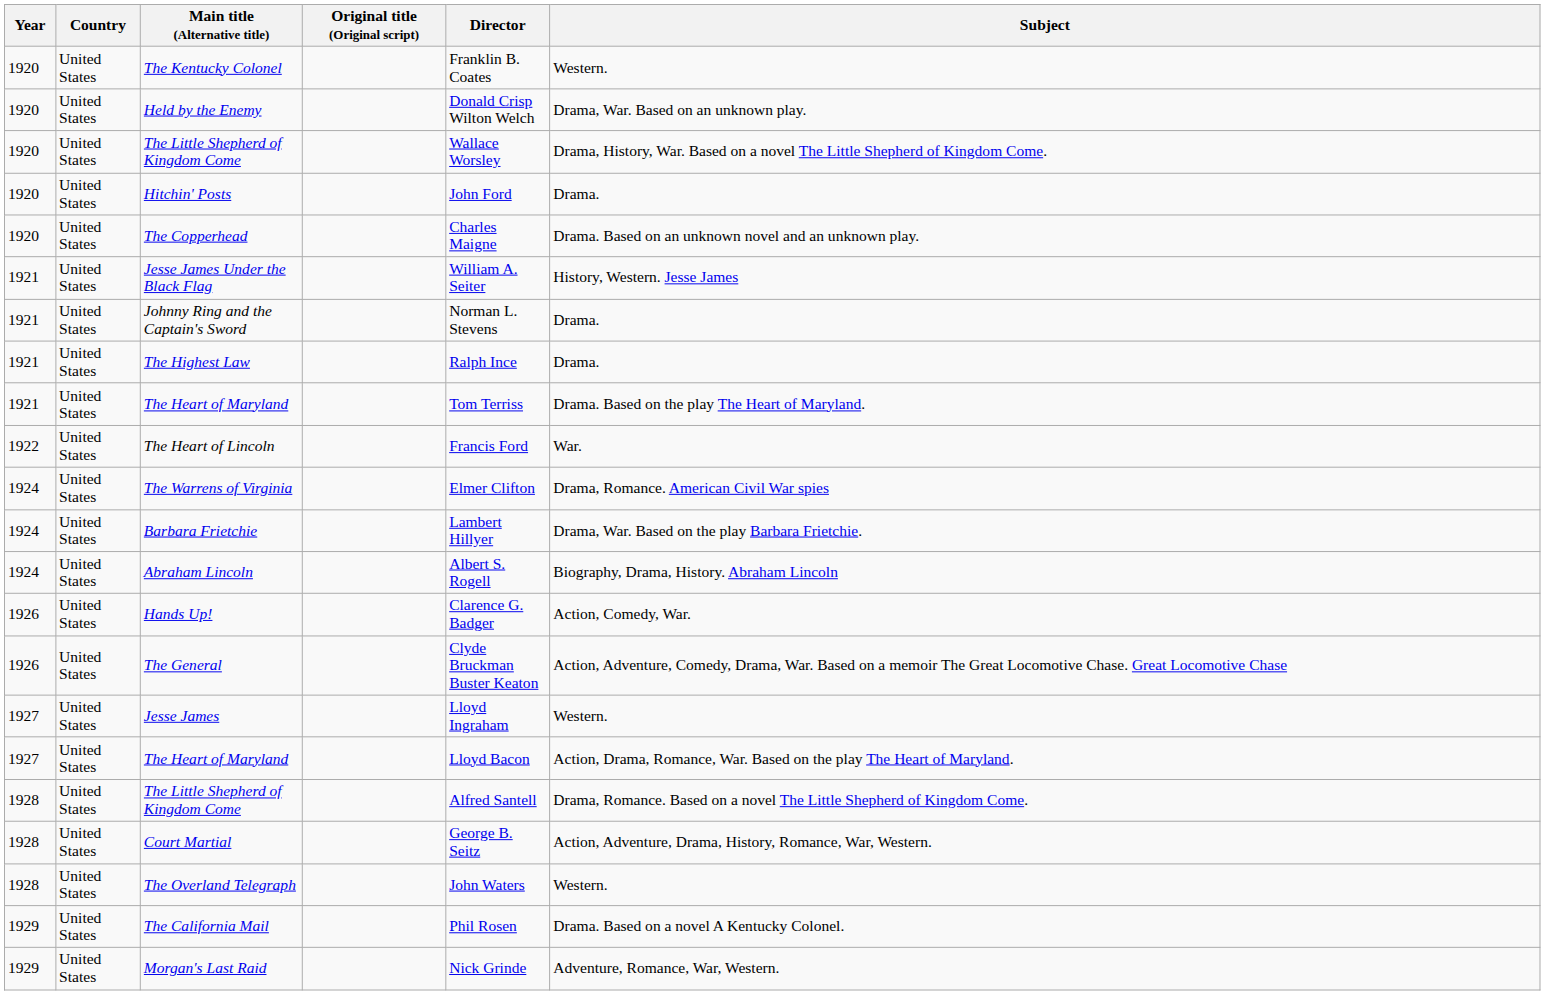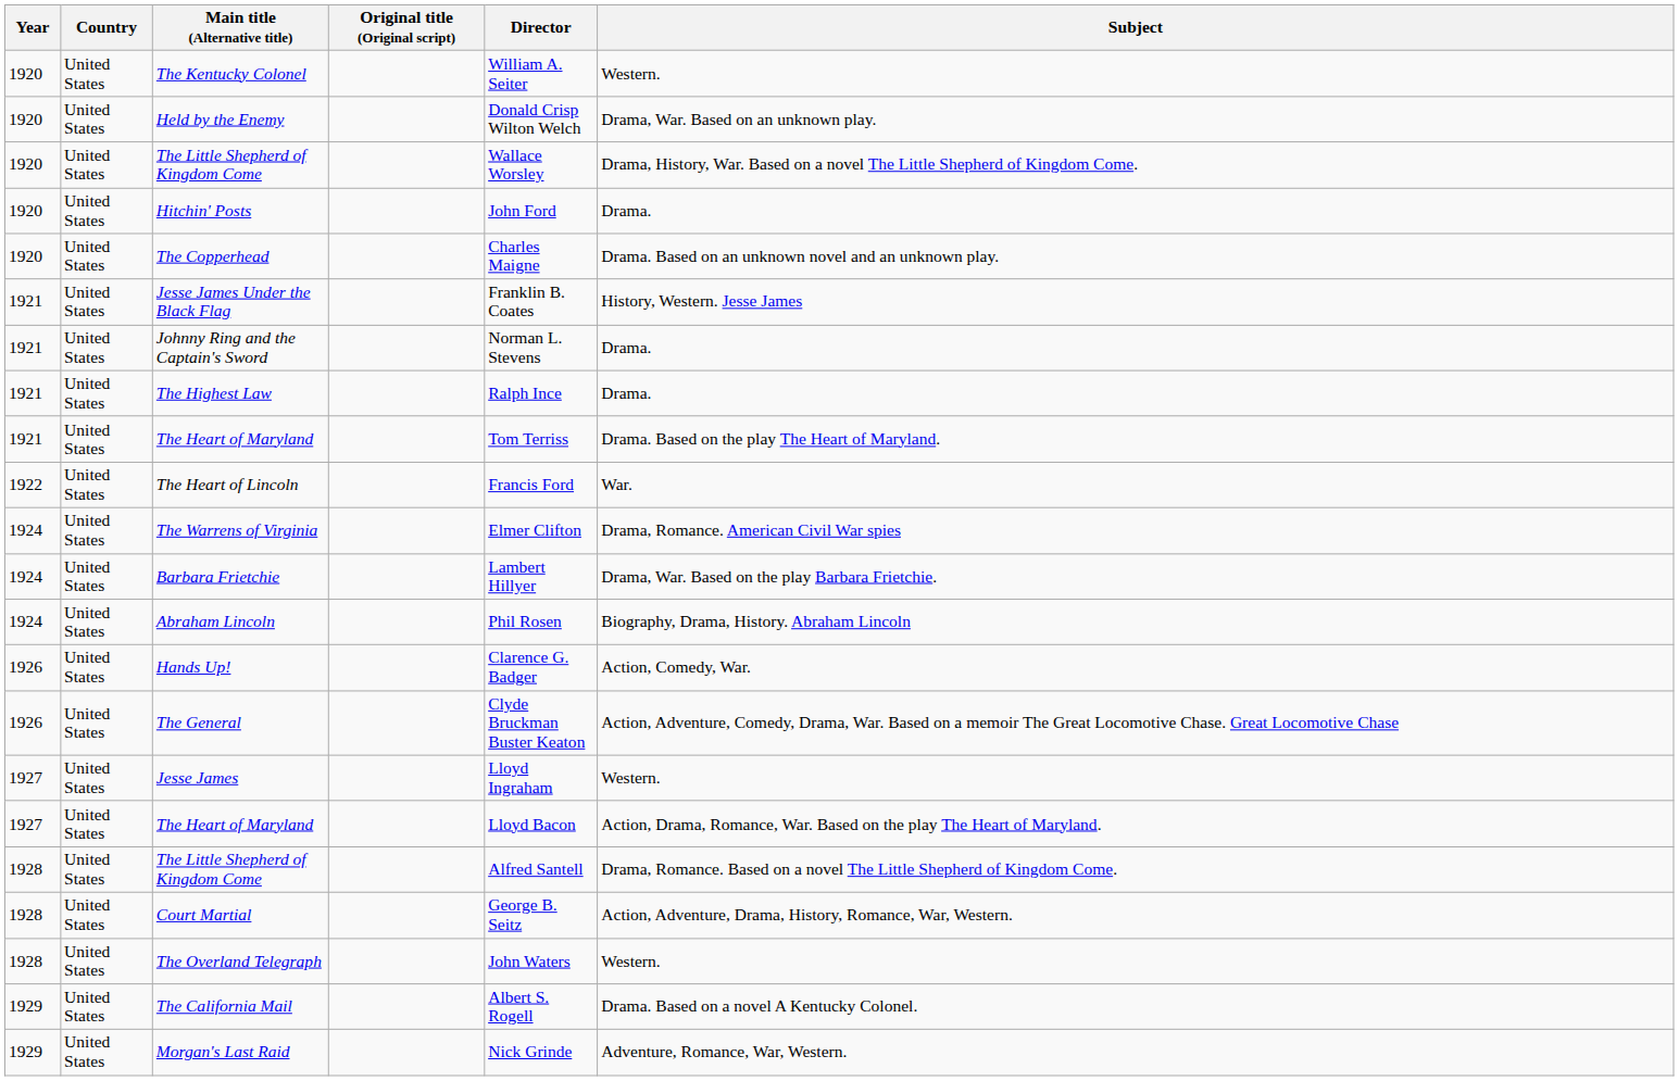The Kentucky Colonel | Director: Franklin B. Coates -> William A. Seiter
Jesse James Under the Black Flag | Director: William A. Seiter -> Franklin B. Coates
Abraham Lincoln | Director: Albert S. Rogell -> Phil Rosen
The California Mail | Director: Phil Rosen -> Albert S. Rogell
